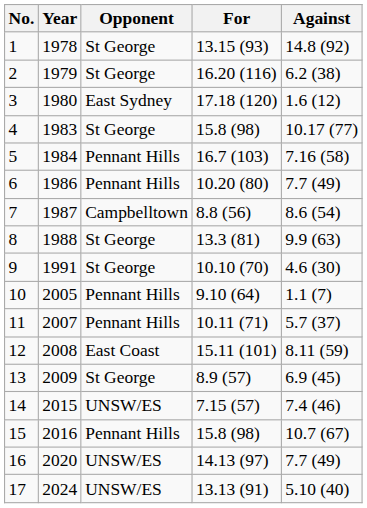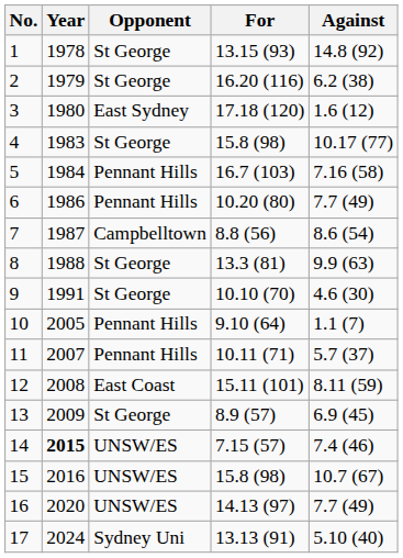14 | Year: normal -> bold
15 | Opponent: Pennant Hills -> UNSW/ES
17 | Opponent: UNSW/ES -> Sydney Uni
